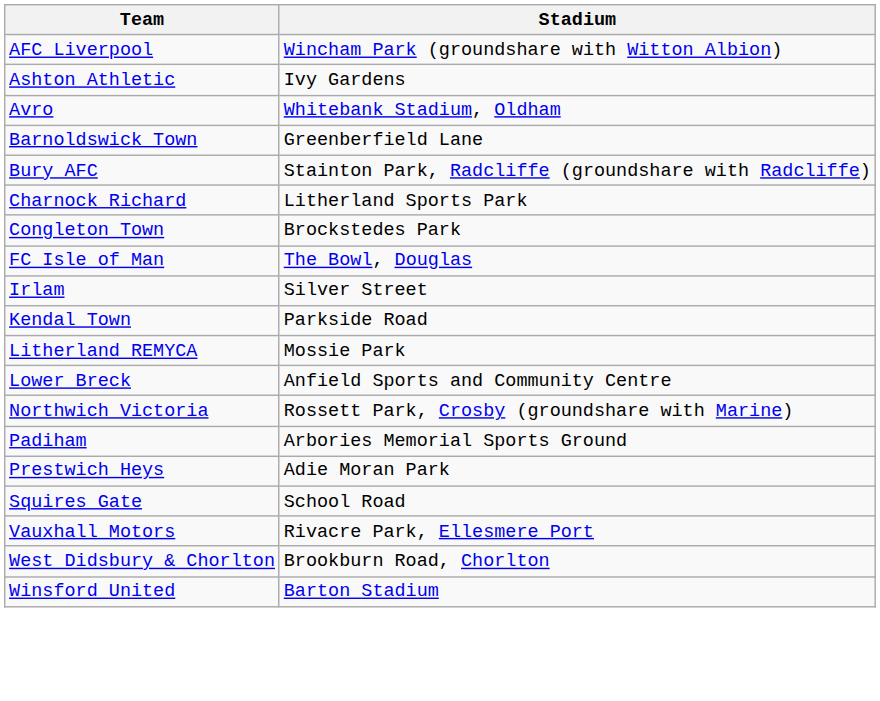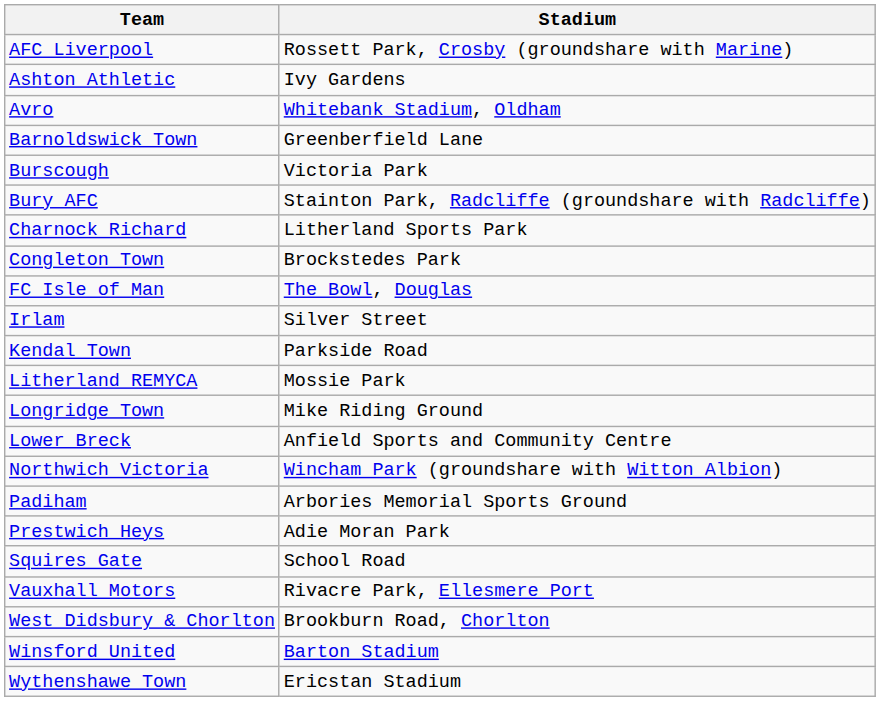AFC Liverpool | Stadium: Wincham Park (groundshare with Witton Albion) -> Rossett Park, Crosby (groundshare with Marine)
+ row: Burscough | Victoria Park
+ row: Longridge Town | Mike Riding Ground
Northwich Victoria | Stadium: Rossett Park, Crosby (groundshare with Marine) -> Wincham Park (groundshare with Witton Albion)
+ row: Wythenshawe Town | Ericstan Stadium
